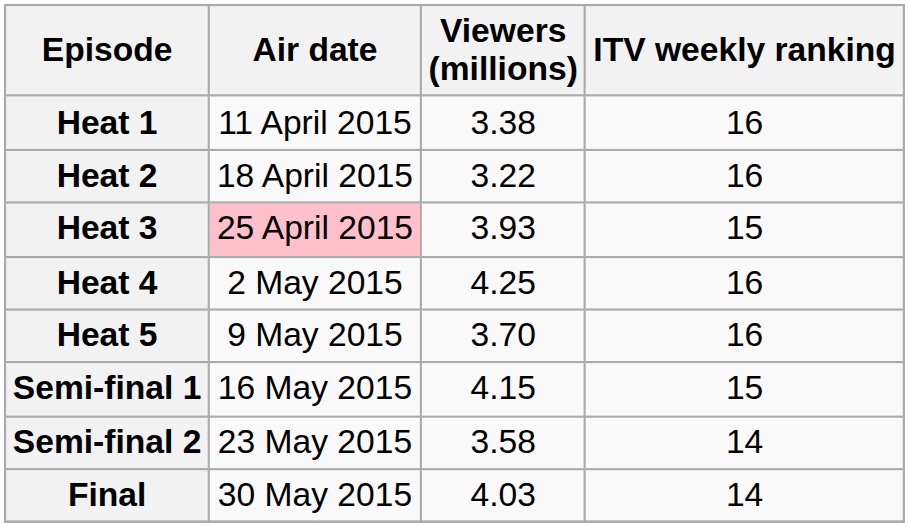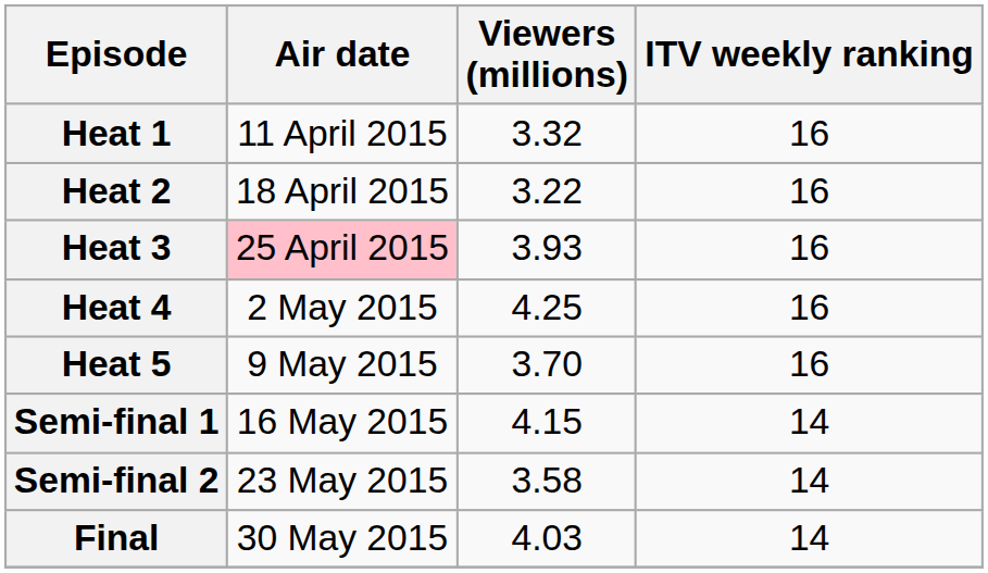Heat 1 | Viewers (millions): 3.38 -> 3.32
Heat 3 | ITV weekly ranking: 15 -> 16
Semi-final 1 | ITV weekly ranking: 15 -> 14
